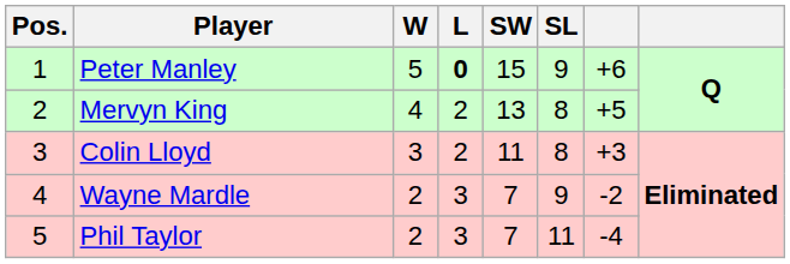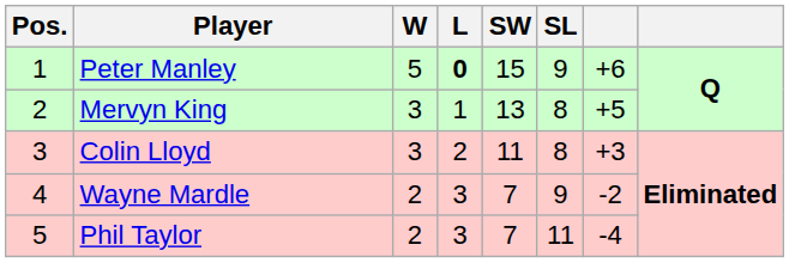Mervyn King | W: 4 -> 3
Mervyn King | L: 2 -> 1
